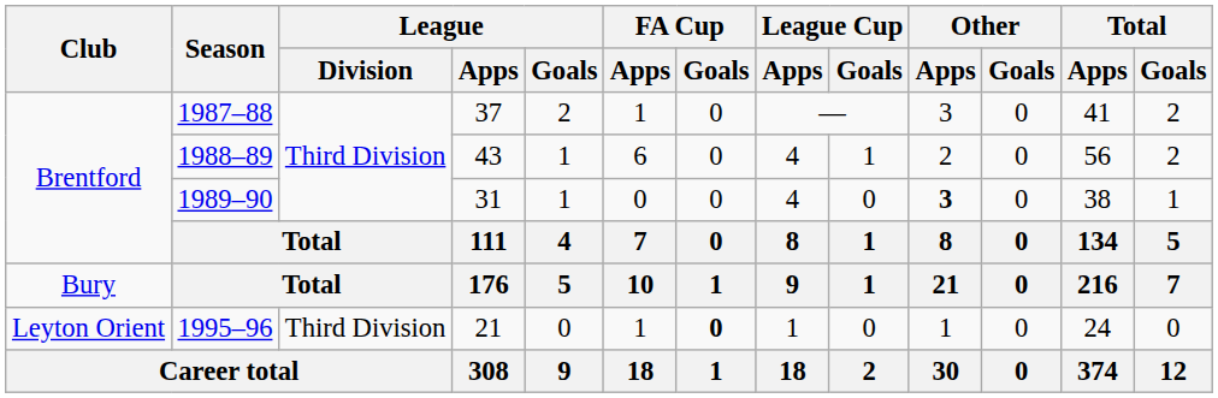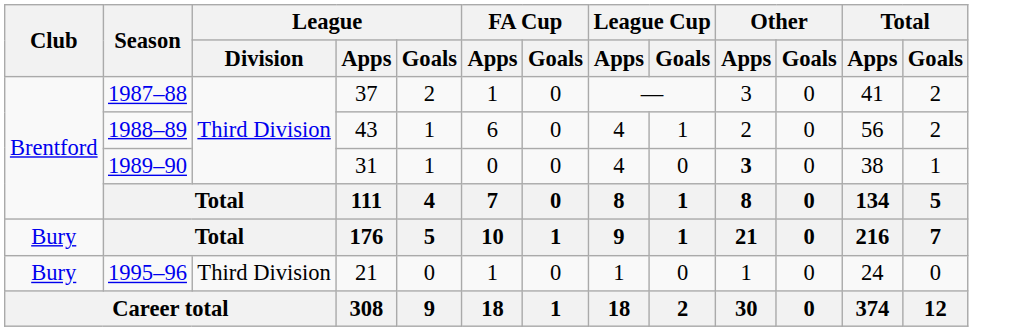1995–96 | Club: Leyton Orient -> Bury
1995–96 | FA Cup / Goals: bold -> normal
